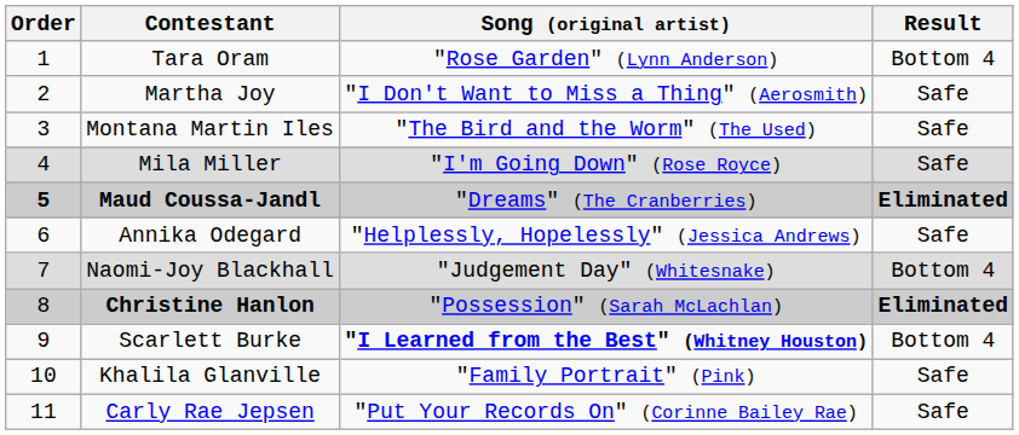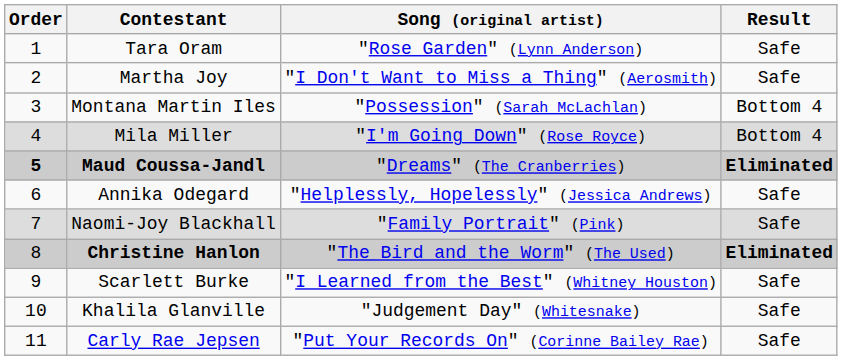Tara Oram | Result: Bottom 4 -> Safe
Montana Martin Iles | Song (original artist): "The Bird and the Worm" (The Used) -> "Possession" (Sarah McLachlan)
Montana Martin Iles | Result: Safe -> Bottom 4
Mila Miller | Result: Safe -> Bottom 4
Naomi-Joy Blackhall | Song (original artist): "Judgement Day" (Whitesnake) -> "Family Portrait" (Pink)
Naomi-Joy Blackhall | Result: Bottom 4 -> Safe
Christine Hanlon | Song (original artist): "Possession" (Sarah McLachlan) -> "The Bird and the Worm" (The Used)
Scarlett Burke | Song (original artist): bold -> normal
Scarlett Burke | Result: Bottom 4 -> Safe
Khalila Glanville | Song (original artist): "Family Portrait" (Pink) -> "Judgement Day" (Whitesnake)
